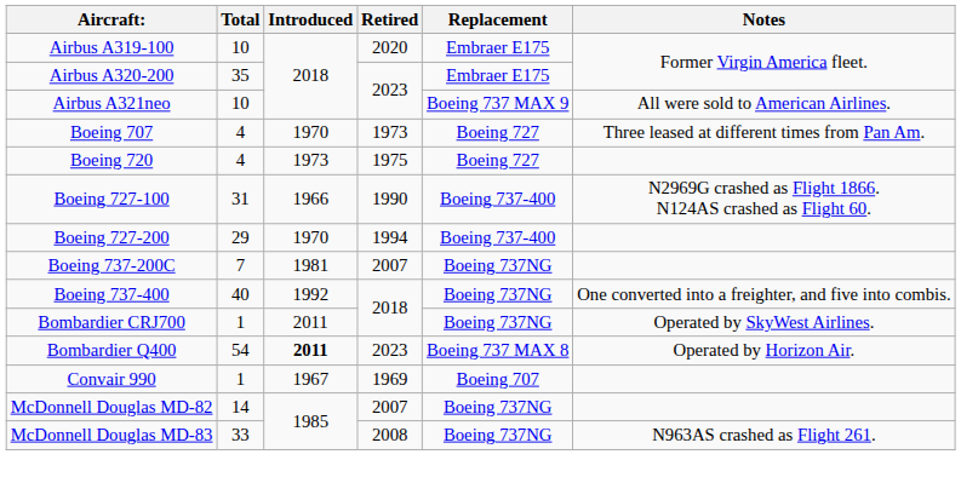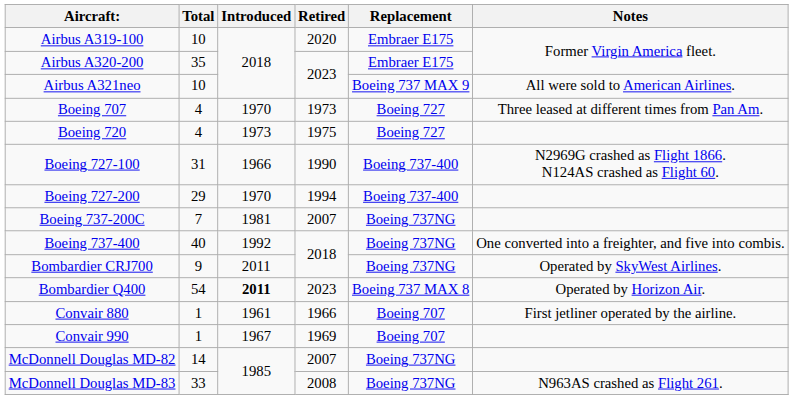Bombardier CRJ700 | Total: 1 -> 9
+ row: Convair 880 | 1 | 1961 | 1966 | Boeing 707 | First jetliner operated by the airline.
